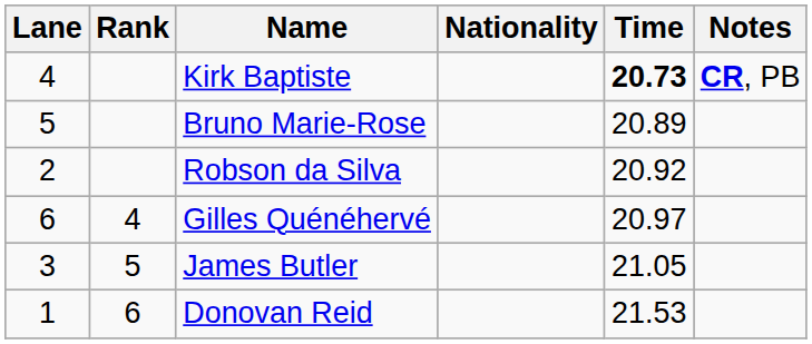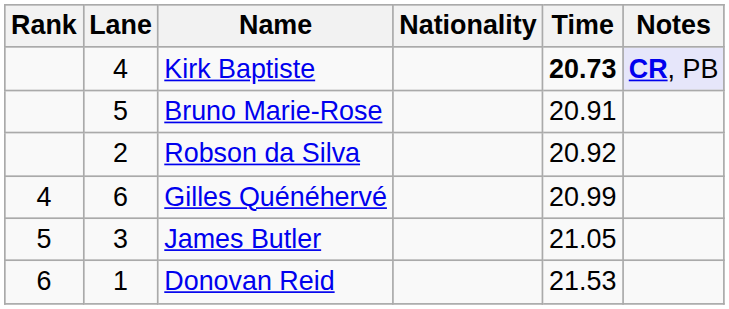columns swapped: Rank <-> Lane
Kirk Baptiste | Notes: no background -> lavender background
Bruno Marie-Rose | Time: 20.89 -> 20.91
Gilles Quénéhervé | Time: 20.97 -> 20.99
